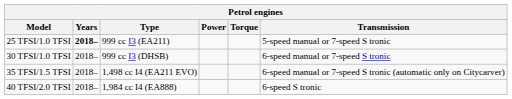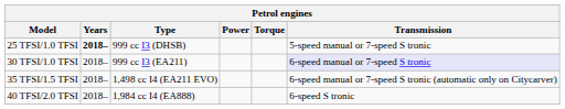25 TFSI/1.0 TFSI | Type: 999 cc I3 (EA211) -> 999 cc I3 (DHSB)
30 TFSI/1.0 TFSI | Type: 999 cc I3 (DHSB) -> 999 cc I3 (EA211)
30 TFSI/1.0 TFSI | Transmission: no background -> lavender background
